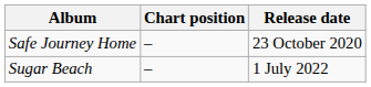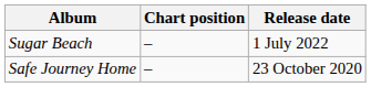rows swapped: Safe Journey Home <-> Sugar Beach
